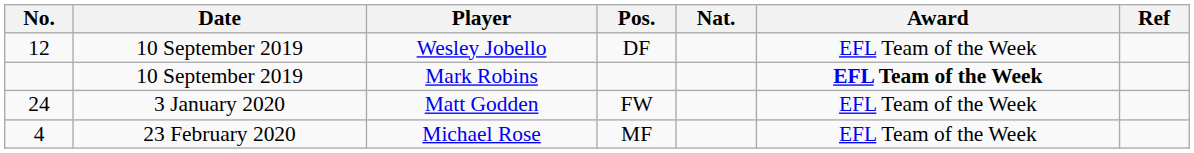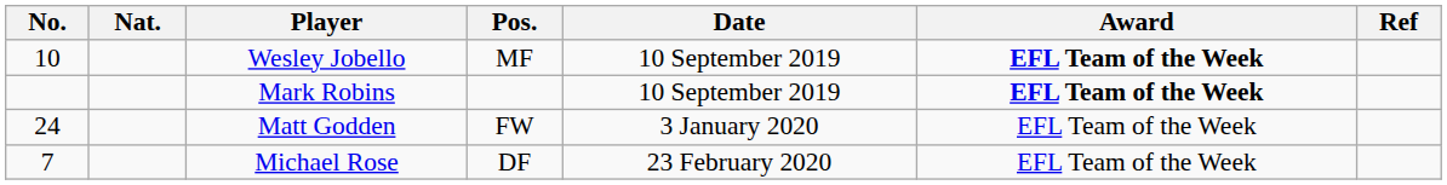columns swapped: Nat. <-> Date
Wesley Jobello | No.: 12 -> 10
Wesley Jobello | Pos.: DF -> MF
Wesley Jobello | Award: normal -> bold
Michael Rose | No.: 4 -> 7
Michael Rose | Pos.: MF -> DF
